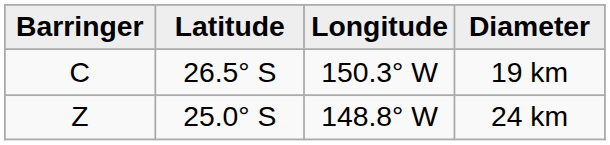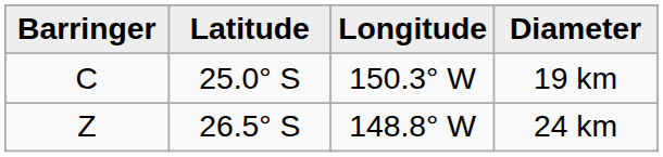19 km | Latitude: 26.5° S -> 25.0° S
24 km | Latitude: 25.0° S -> 26.5° S
